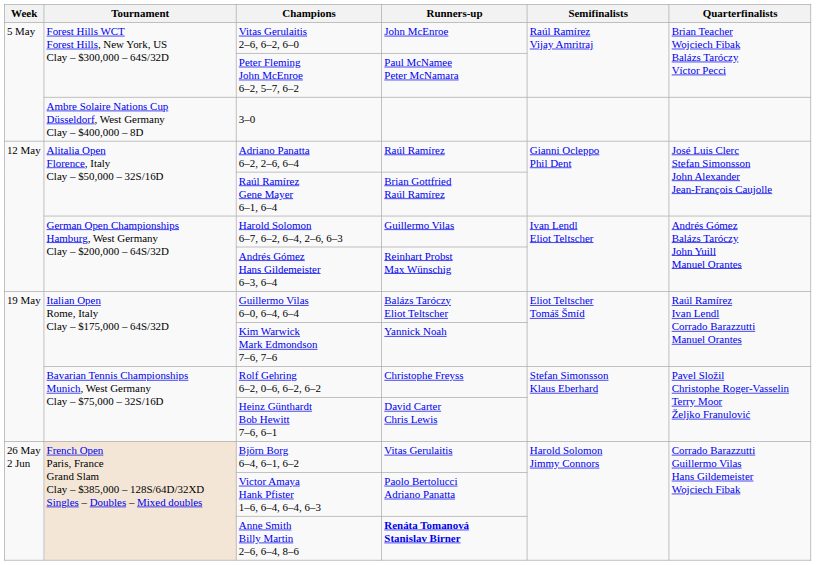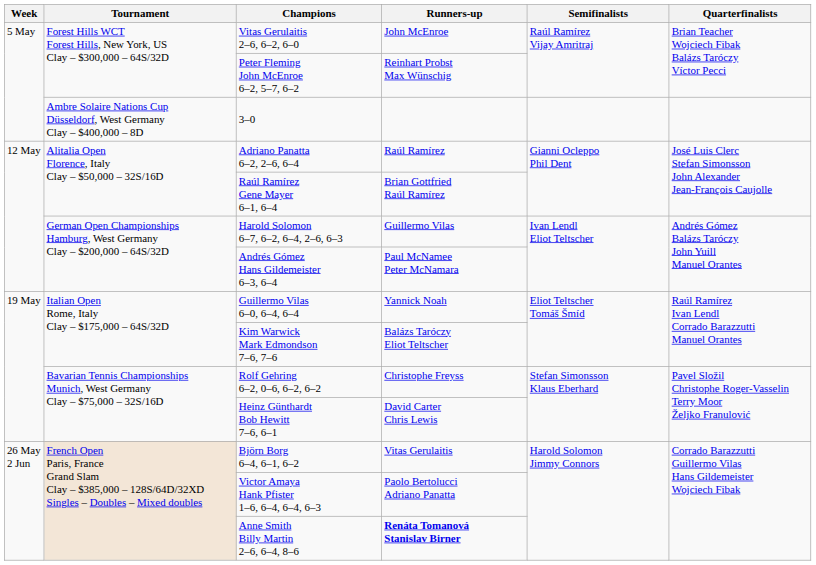Peter Fleming John McEnroe 6–2, 5–7, 6–2 | Runners-up: Paul McNamee Peter McNamara -> Reinhart Probst Max Wünschig
Andrés Gómez Hans Gildemeister 6–3, 6–4 | Runners-up: Reinhart Probst Max Wünschig -> Paul McNamee Peter McNamara
Guillermo Vilas 6–0, 6–4, 6–4 | Runners-up: Balázs Taróczy Eliot Teltscher -> Yannick Noah
Kim Warwick Mark Edmondson 7–6, 7–6 | Runners-up: Yannick Noah -> Balázs Taróczy Eliot Teltscher
